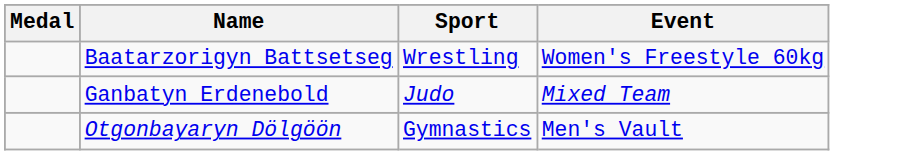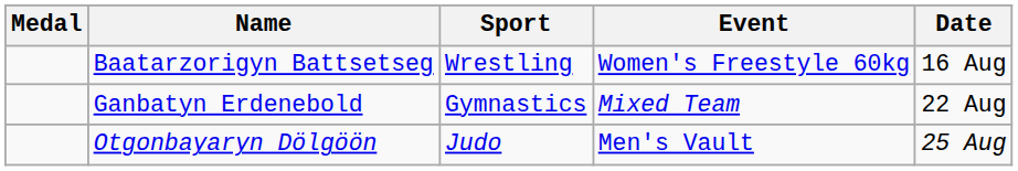+ column: Date | 16 Aug | 22 Aug | 25 Aug
Ganbatyn Erdenebold | Sport: Judo -> Gymnastics
Otgonbayaryn Dölgöön | Sport: Gymnastics -> Judo
